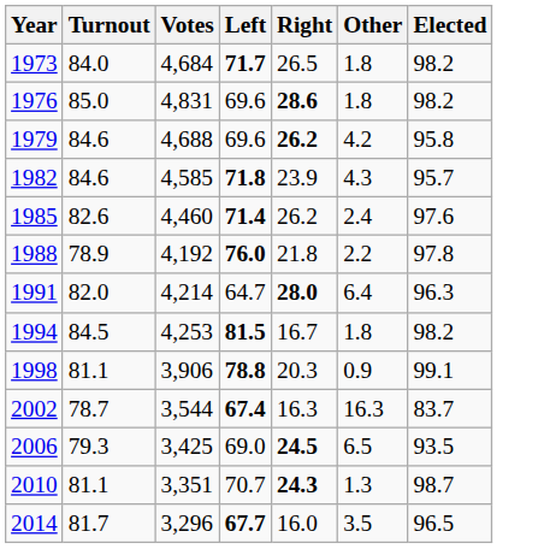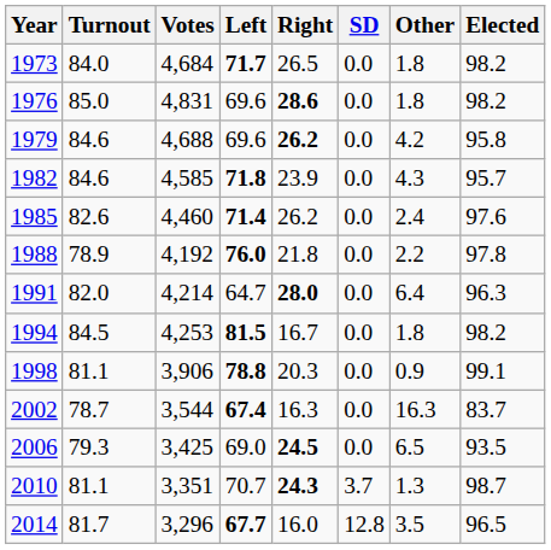+ column: SD | 0.0 | 0.0 | 0.0 | 0.0 | 0.0 | 0.0 | 0.0 | 0.0 | 0.0 | 0.0 | 0.0 | 3.7 | 12.8
